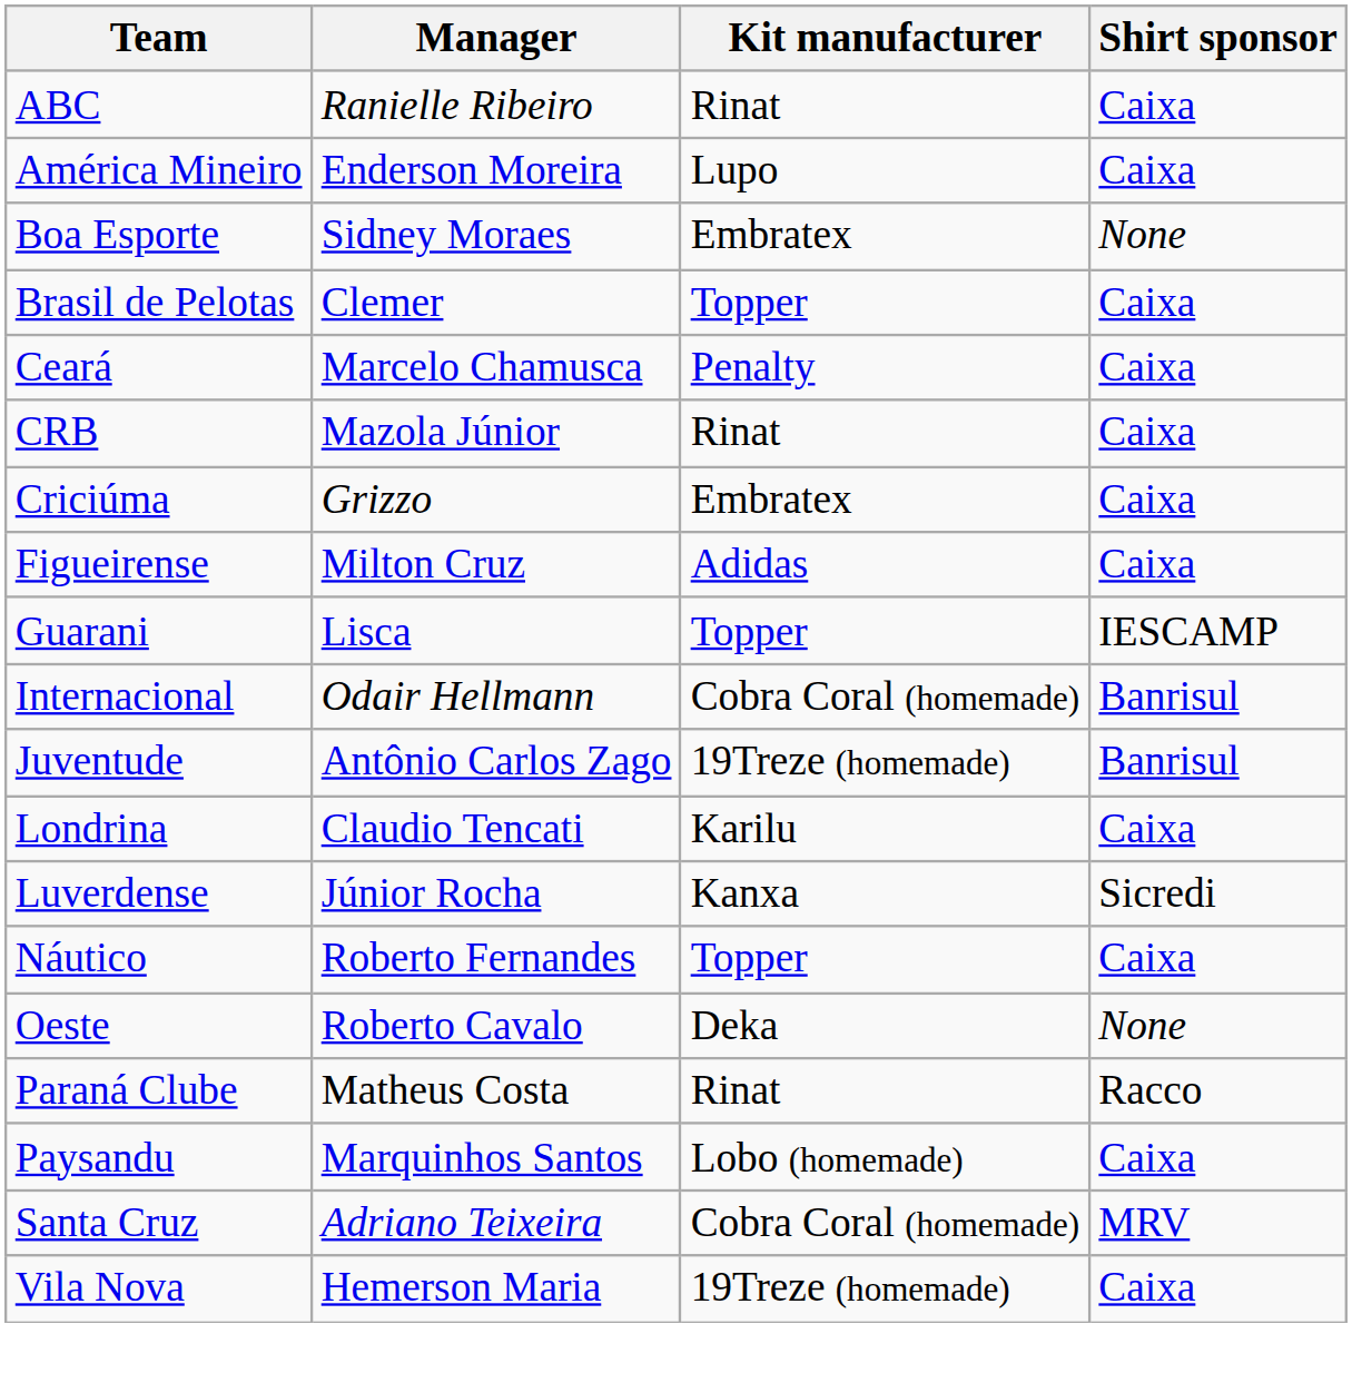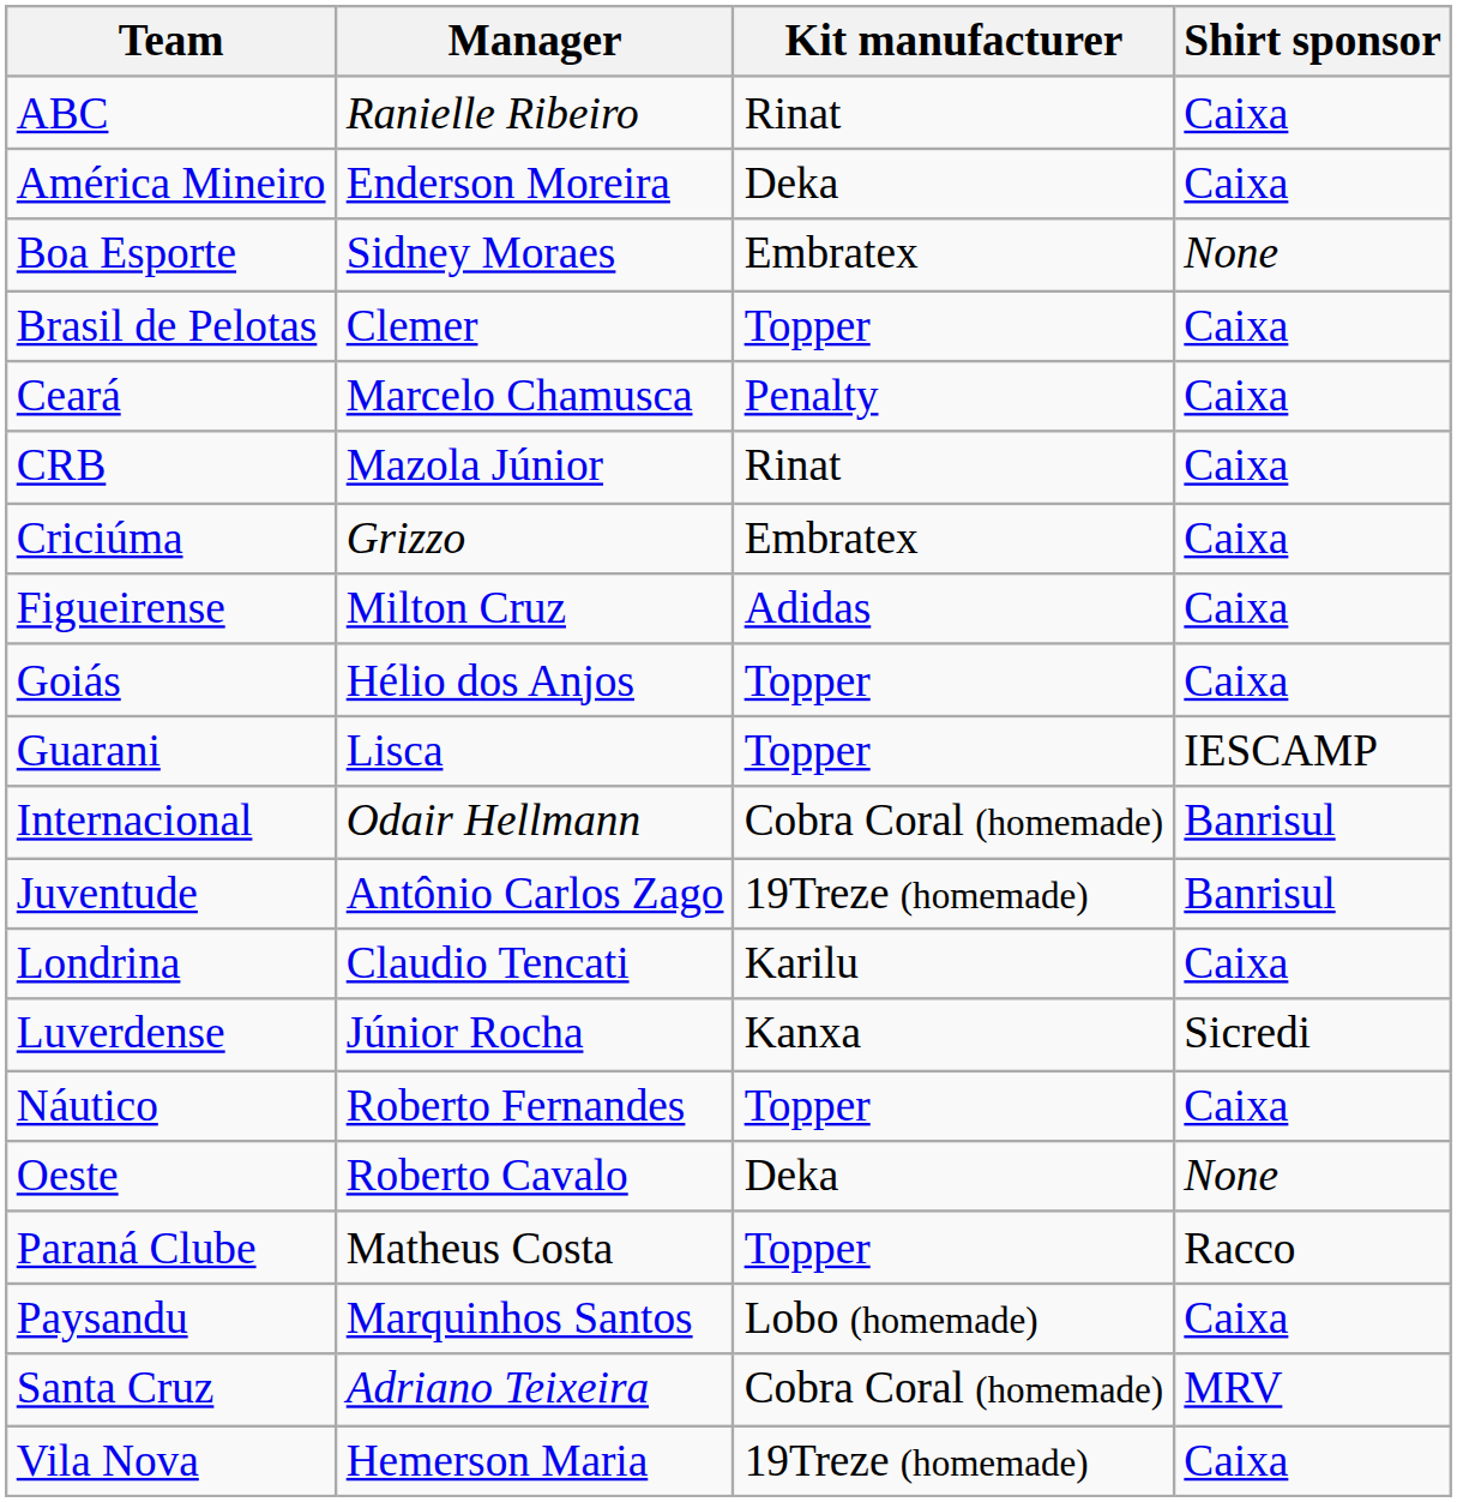América Mineiro | Kit manufacturer: Lupo -> Deka
+ row: Goiás | Hélio dos Anjos | Topper | Caixa
Paraná Clube | Kit manufacturer: Rinat -> Topper
